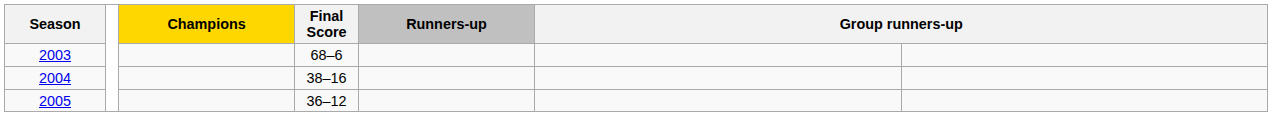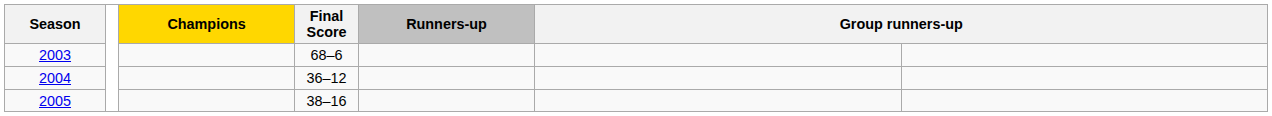2004 | Final Score: 38–16 -> 36–12
2005 | Final Score: 36–12 -> 38–16
